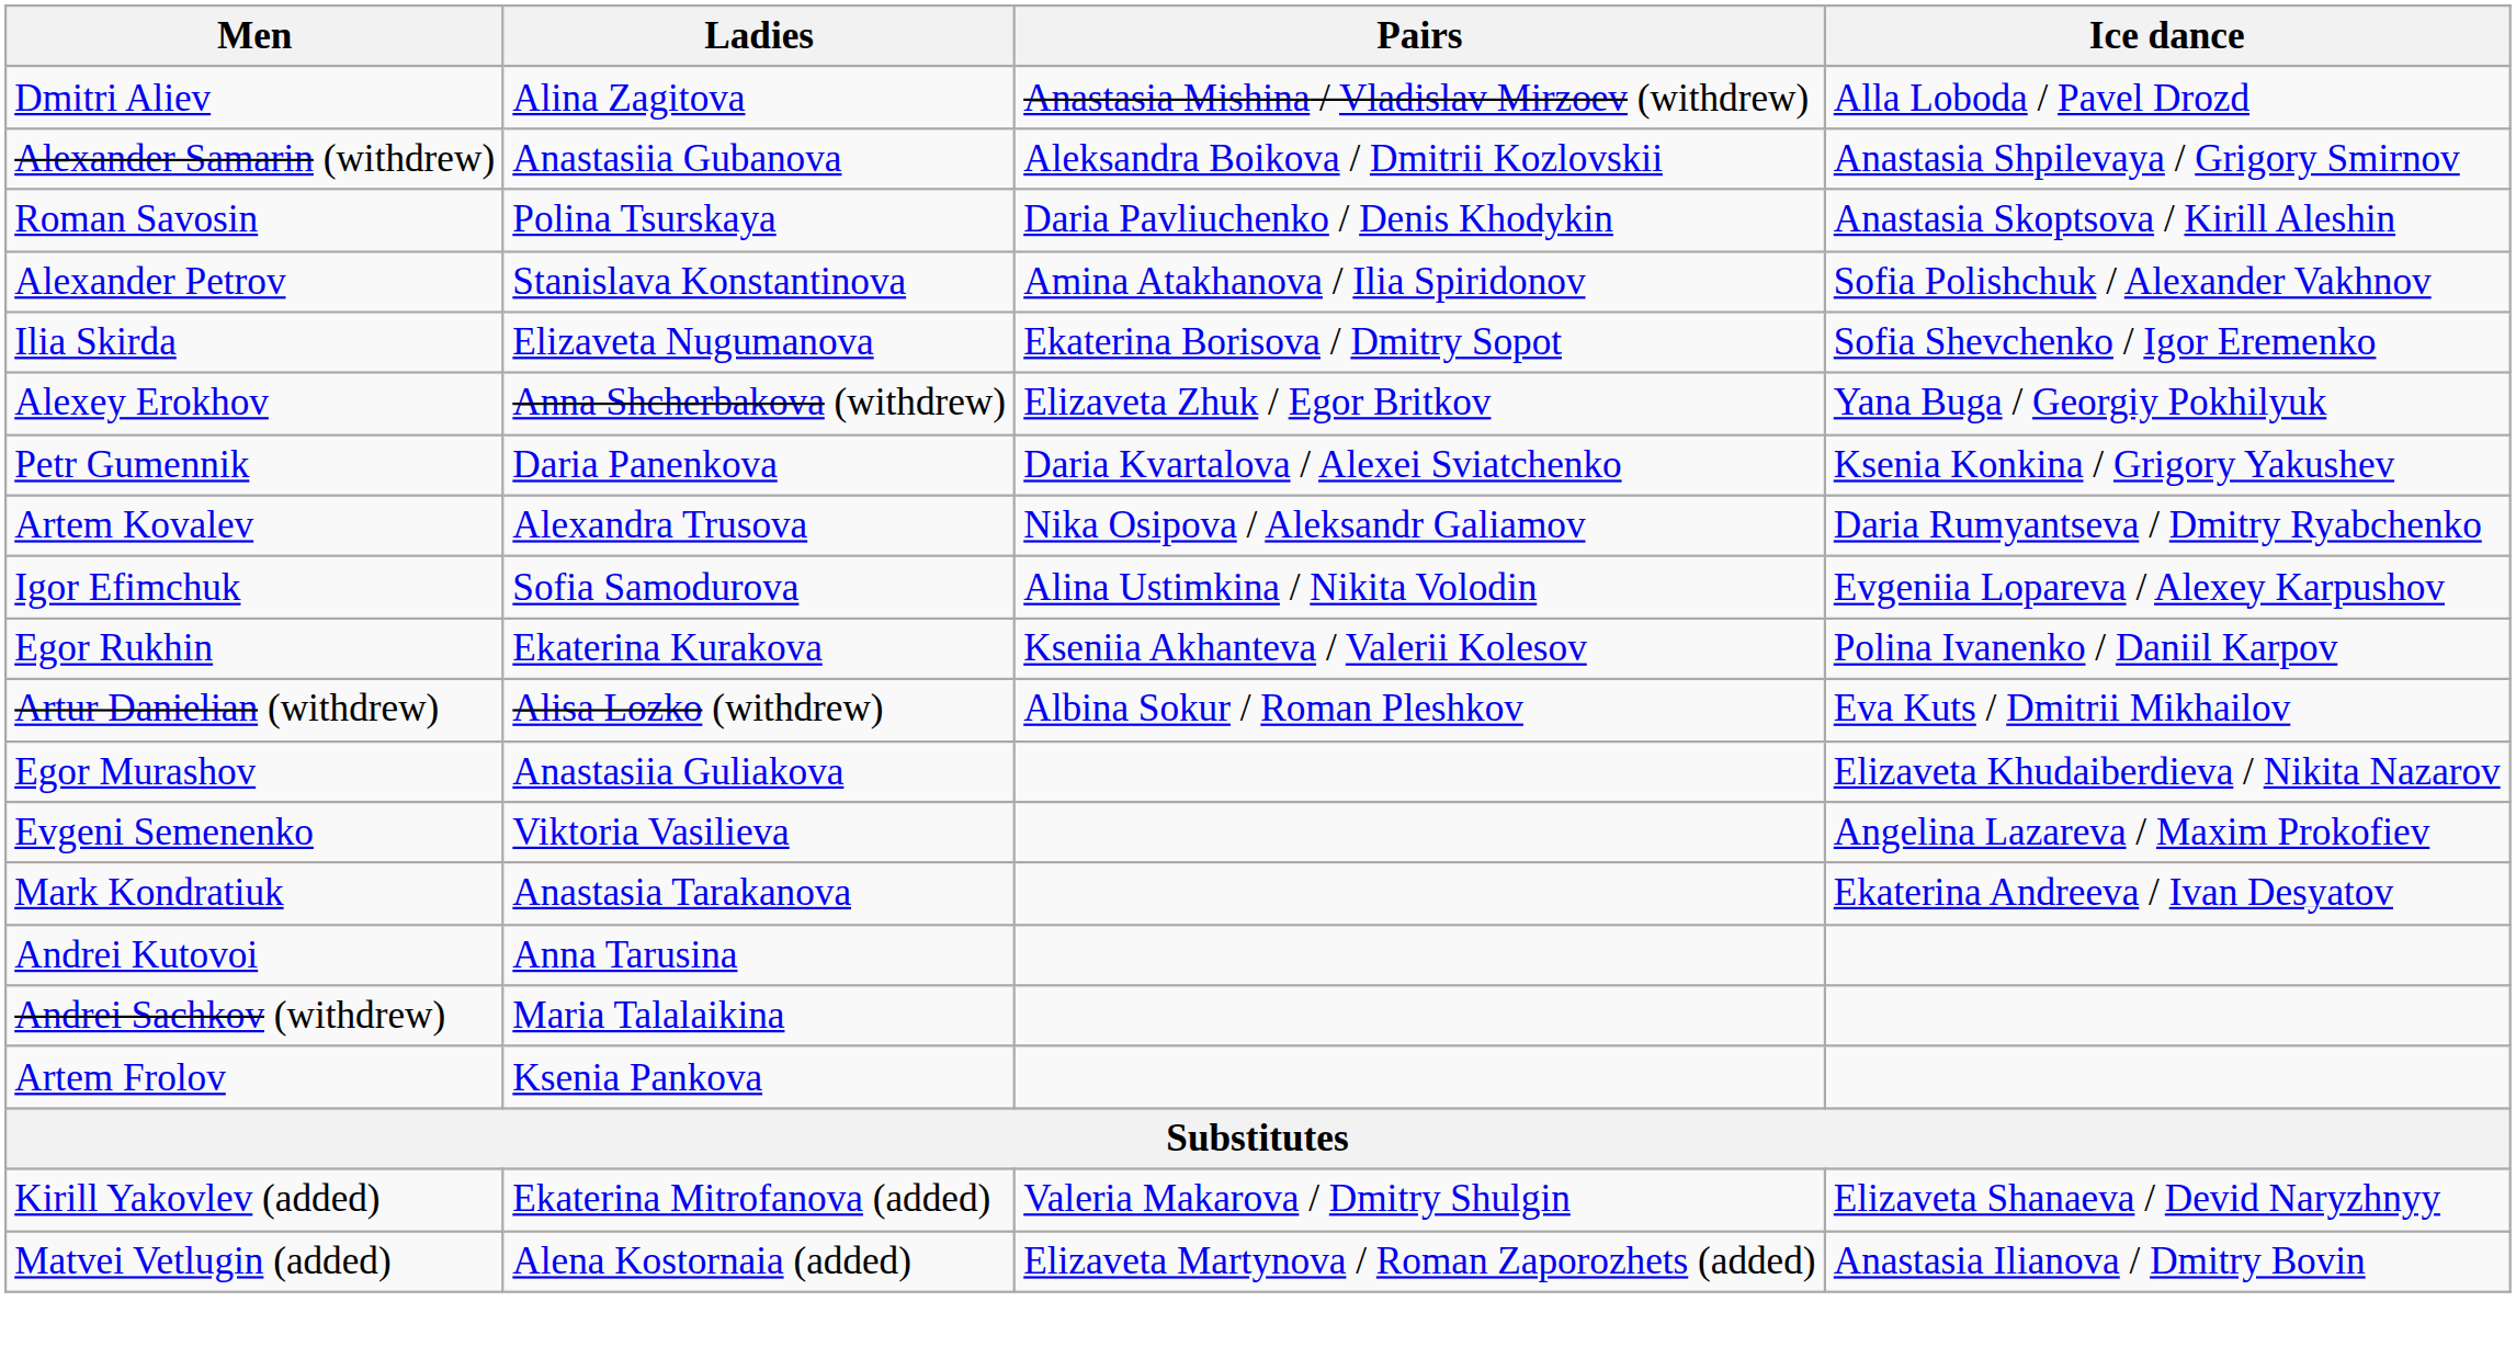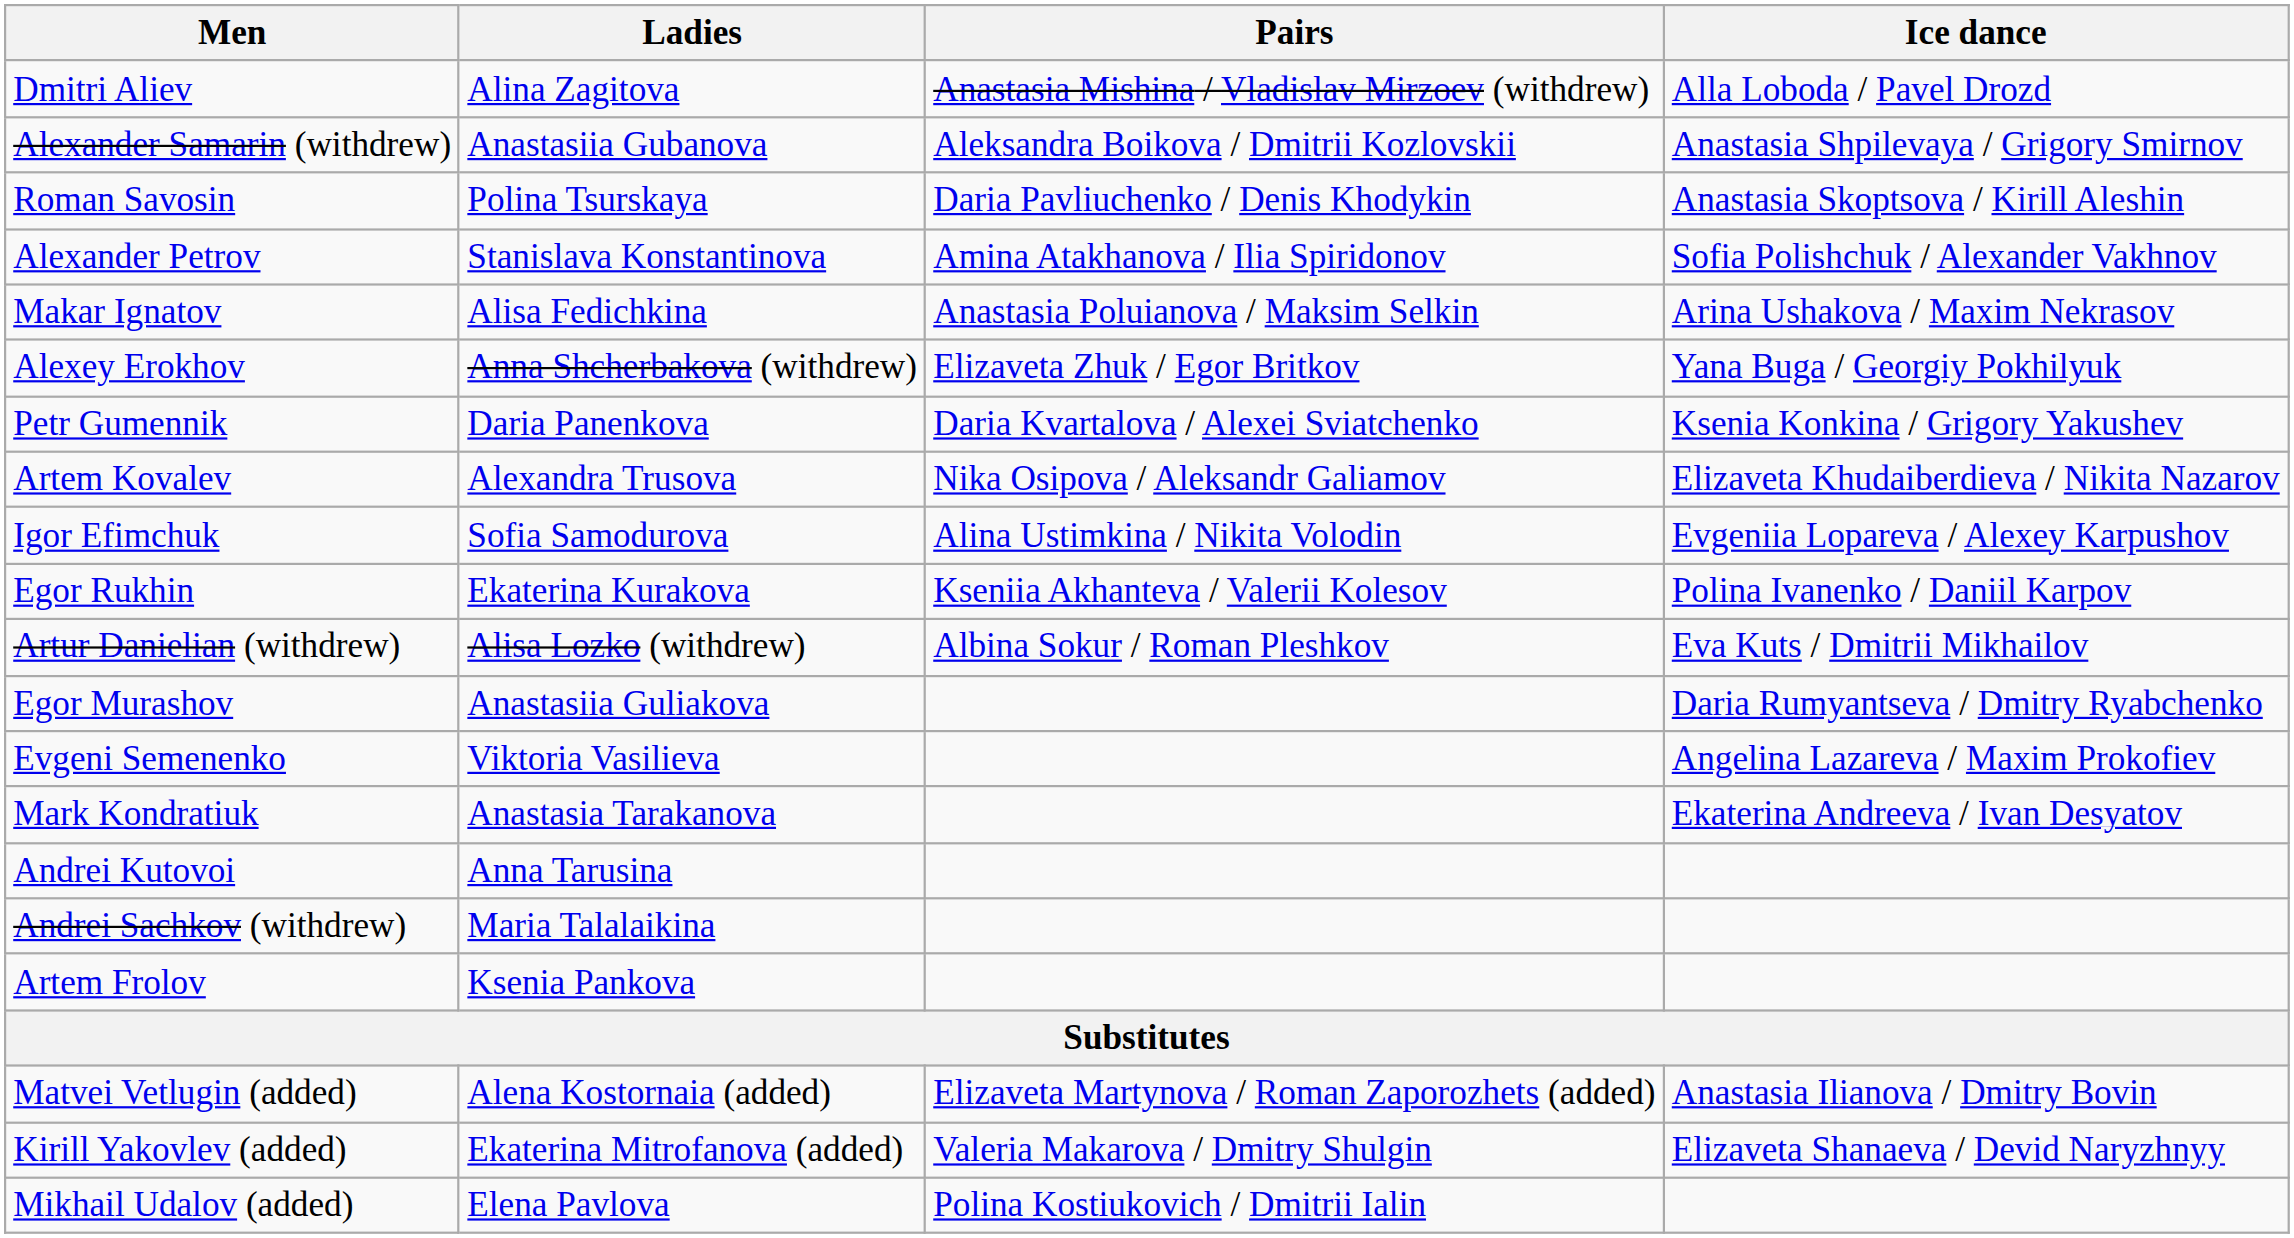- row: Ilia Skirda | Elizaveta Nugumanova | Ekaterina Borisova / Dmitry Sopot | Sofia Shevchenko / Igor Eremenko
+ row: Makar Ignatov | Alisa Fedichkina | Anastasia Poluianova / Maksim Selkin | Arina Ushakova / Maxim Nekrasov
Artem Kovalev | Ice dance: Daria Rumyantseva / Dmitry Ryabchenko -> Elizaveta Khudaiberdieva / Nikita Nazarov
Egor Murashov | Ice dance: Elizaveta Khudaiberdieva / Nikita Nazarov -> Daria Rumyantseva / Dmitry Ryabchenko
rows swapped: Matvei Vetlugin (added) <-> Kirill Yakovlev (added)
+ row: Mikhail Udalov (added) | Elena Pavlova | Polina Kostiukovich / Dmitrii Ialin
